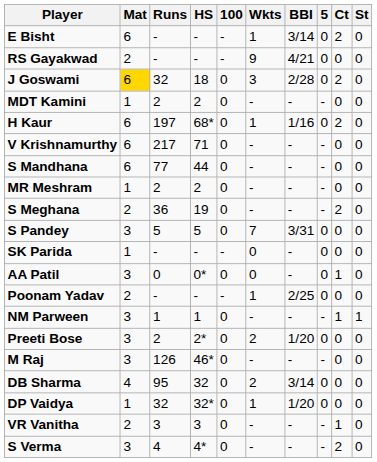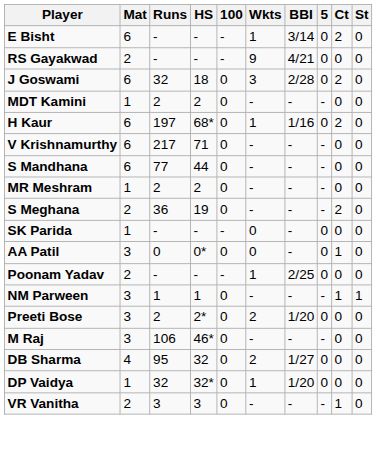J Goswami | Mat: gold background -> no background
- row: S Pandey | 3 | 5 | 5 | 0 | 7 | 3/31 | 0 | 0 | 0
M Raj | Runs: 126 -> 106
DB Sharma | BBI: 3/14 -> 1/27
- row: S Verma | 3 | 4 | 4* | 0 | - | - | - | 2 | 0
